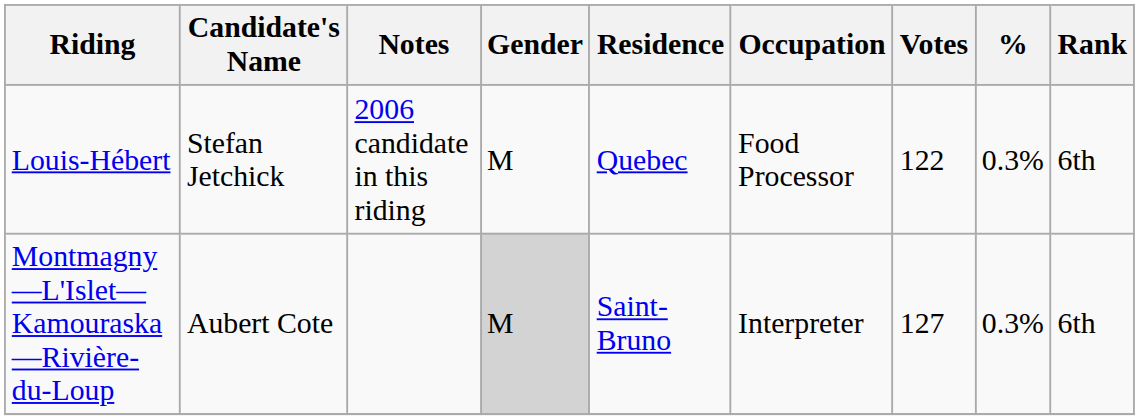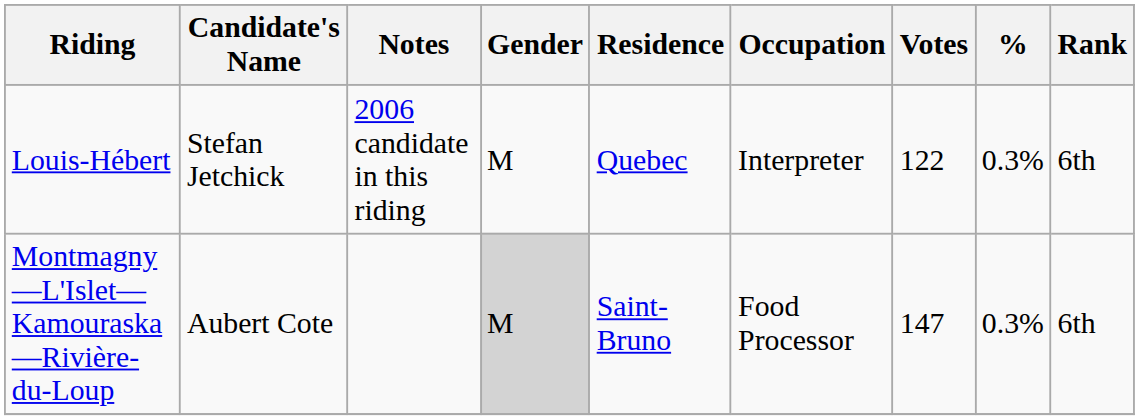Louis-Hébert | Occupation: Food Processor -> Interpreter
Montmagny—L'Islet—Kamouraska—Rivière-du-Loup | Occupation: Interpreter -> Food Processor
Montmagny—L'Islet—Kamouraska—Rivière-du-Loup | Votes: 127 -> 147
